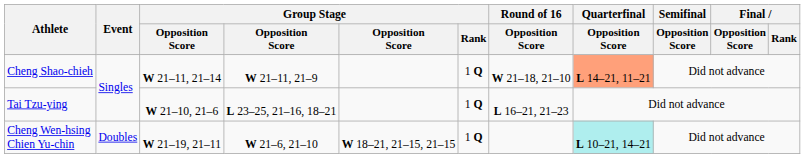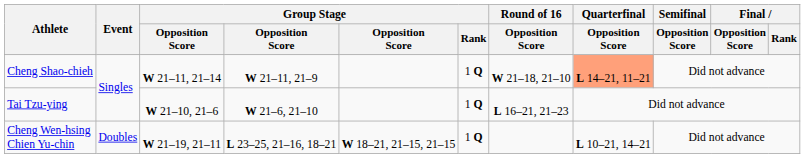Tai Tzu-ying | column 4: L 23–25, 21–16, 18–21 -> W 21–6, 21–10
Cheng Wen-hsing Chien Yu-chin | column 4: W 21–6, 21–10 -> L 23–25, 21–16, 18–21
Cheng Wen-hsing Chien Yu-chin | Quarterfinal / Opposition Score: paleturquoise background -> no background
